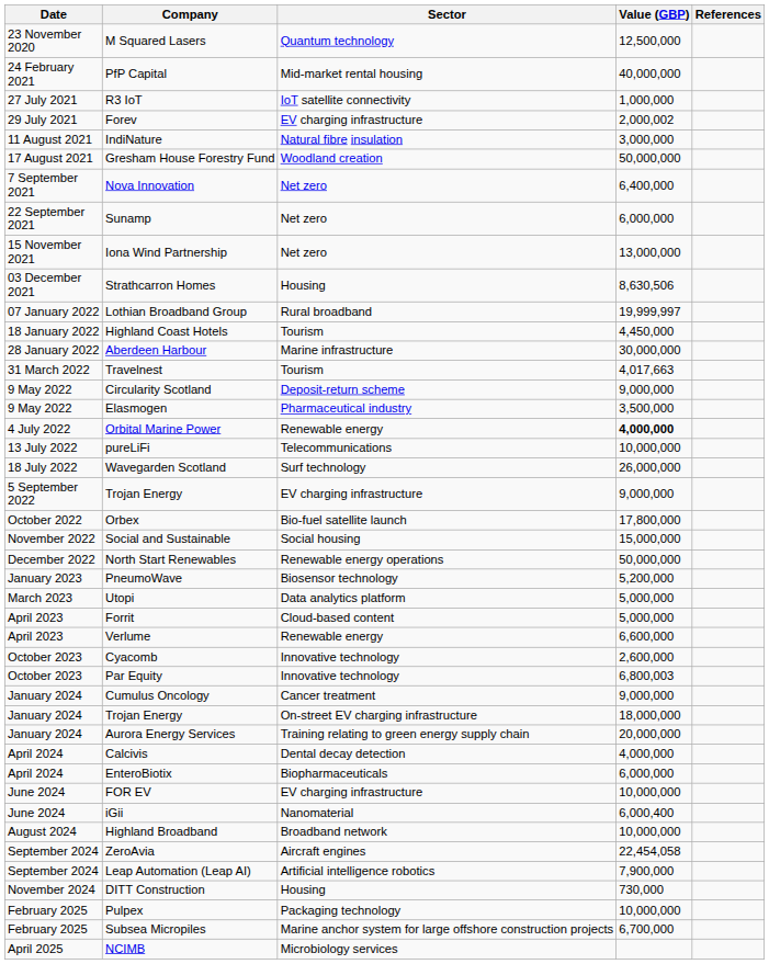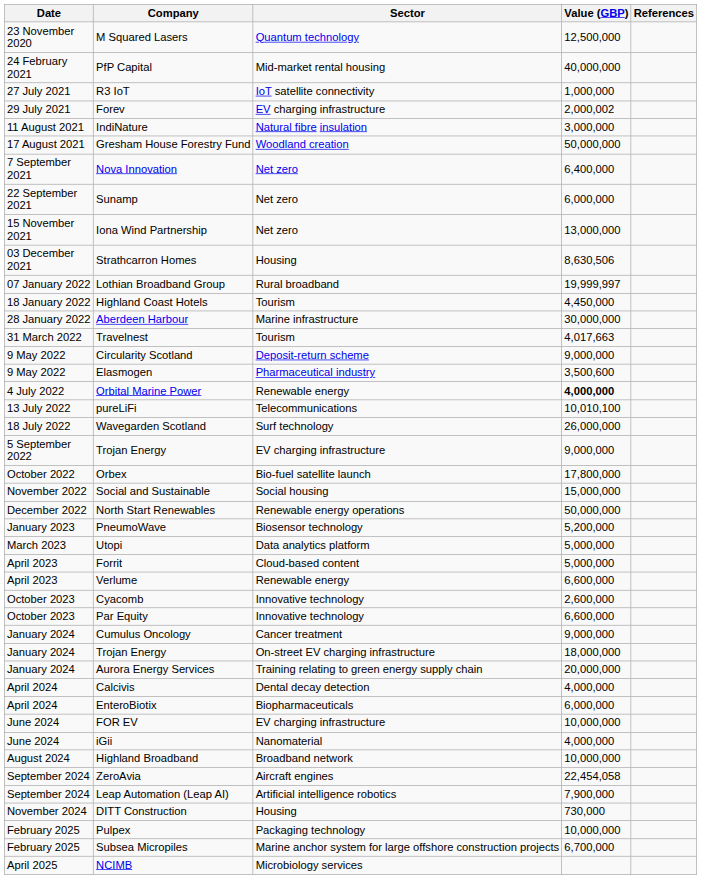Elasmogen | Value (GBP): 3,500,000 -> 3,500,600
pureLiFi | Value (GBP): 10,000,000 -> 10,010,100
Par Equity | Value (GBP): 6,800,003 -> 6,600,000
iGii | Value (GBP): 6,000,400 -> 4,000,000
